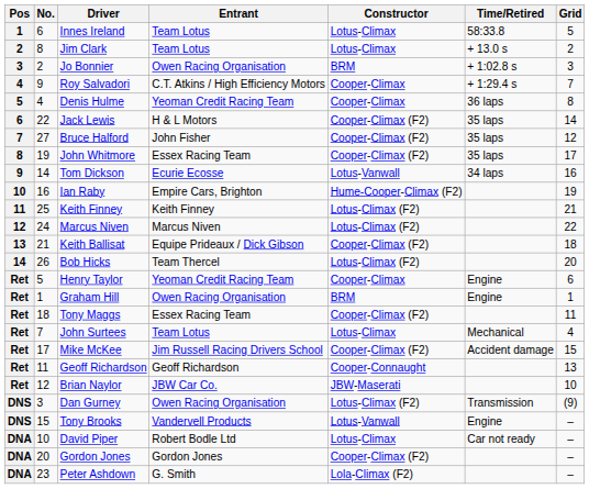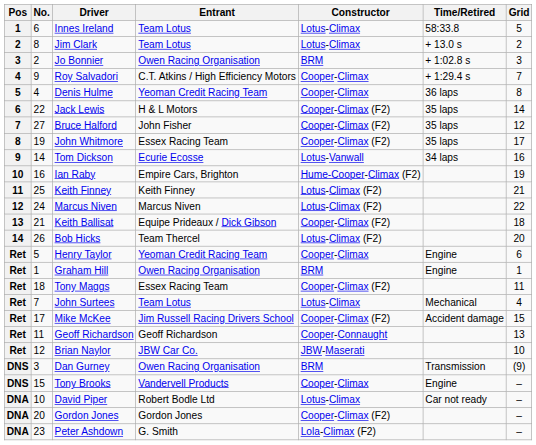Dan Gurney | Constructor: Lotus-Climax (F2) -> BRM
Tony Brooks | Constructor: Lotus-Vanwall -> Cooper-Climax
